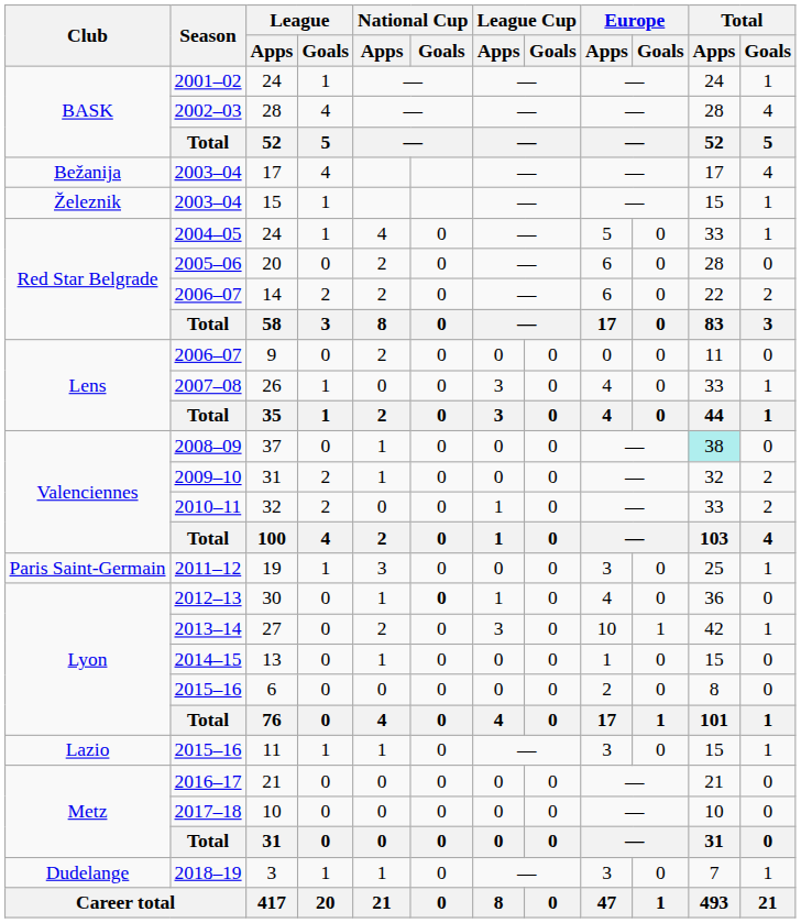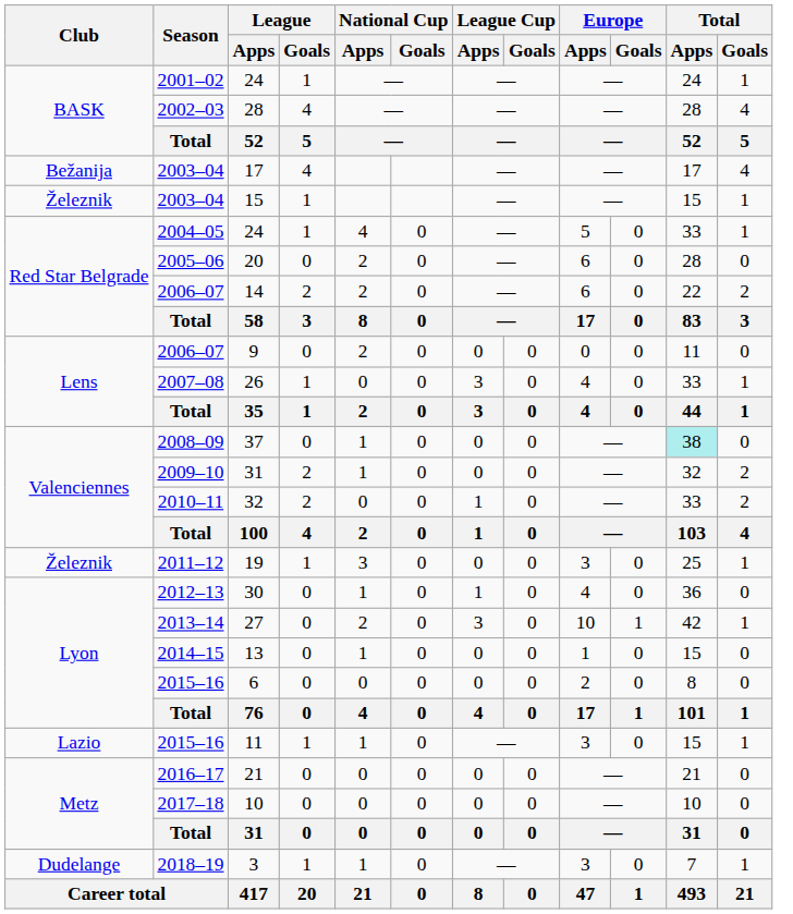19 | Club: Paris Saint-Germain -> Železnik
30 | National Cup / Goals: bold -> normal
